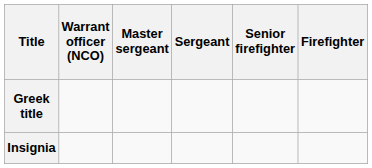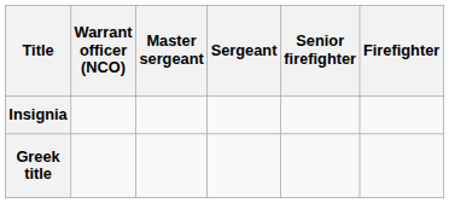rows swapped: Greek title <-> Insignia
